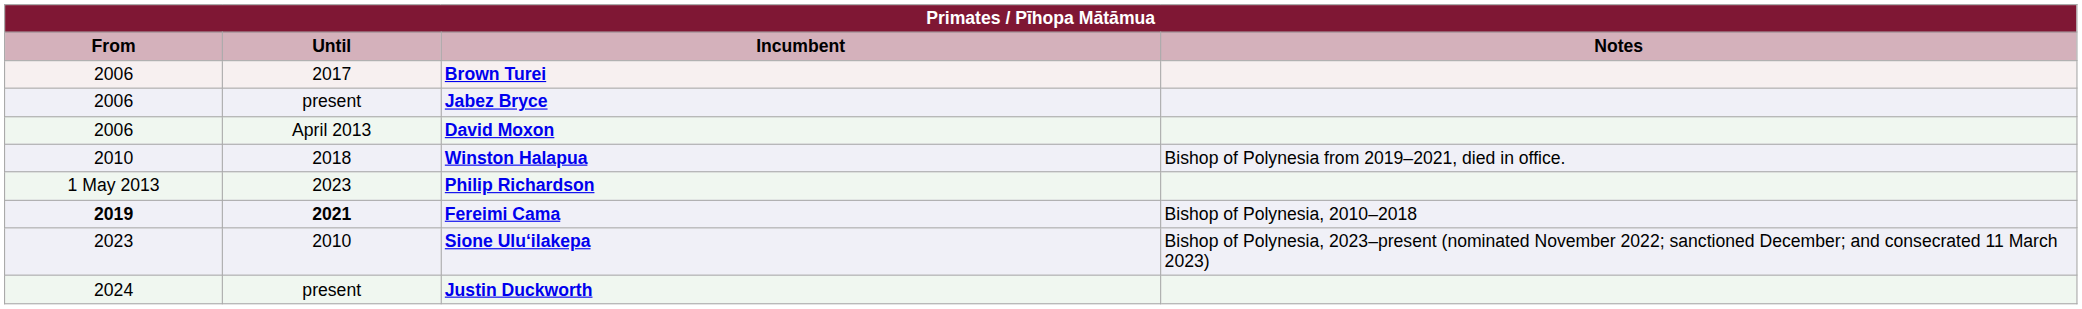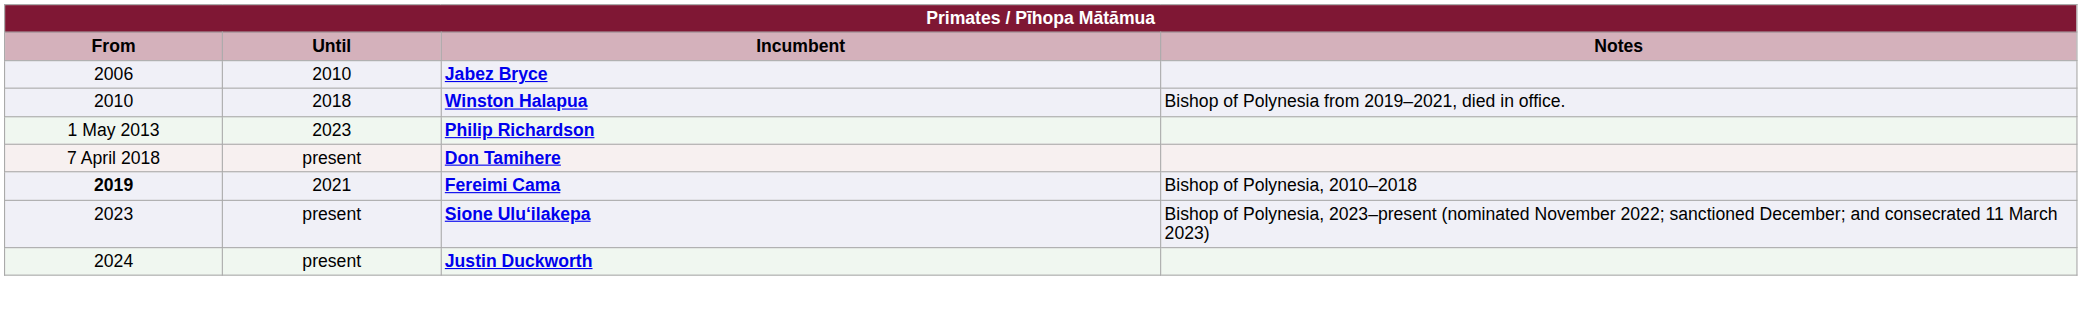- row: 2006 | 2017 | Brown Turei
Jabez Bryce | Until: present -> 2010
- row: 2006 | April 2013 | David Moxon
+ row: 7 April 2018 | present | Don Tamihere
Fereimi Cama | Until: bold -> normal
Sione Uluʻilakepa | Until: 2010 -> present
